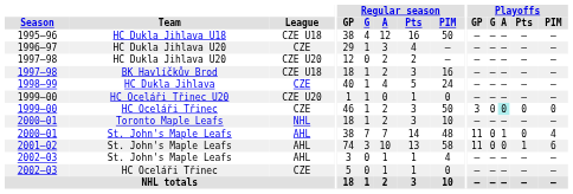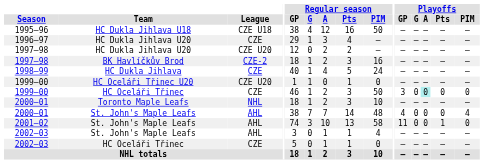1997–98 / BK Havlíčkův Brod | League: CZE U18 -> CZE-2
2000–01 / St. John's Maple Leafs | Playoffs / GP: 11 -> 4
2000–01 / St. John's Maple Leafs | Playoffs / A: 1 -> 0
2001–02 | Playoffs / PIM: 6 -> 0
